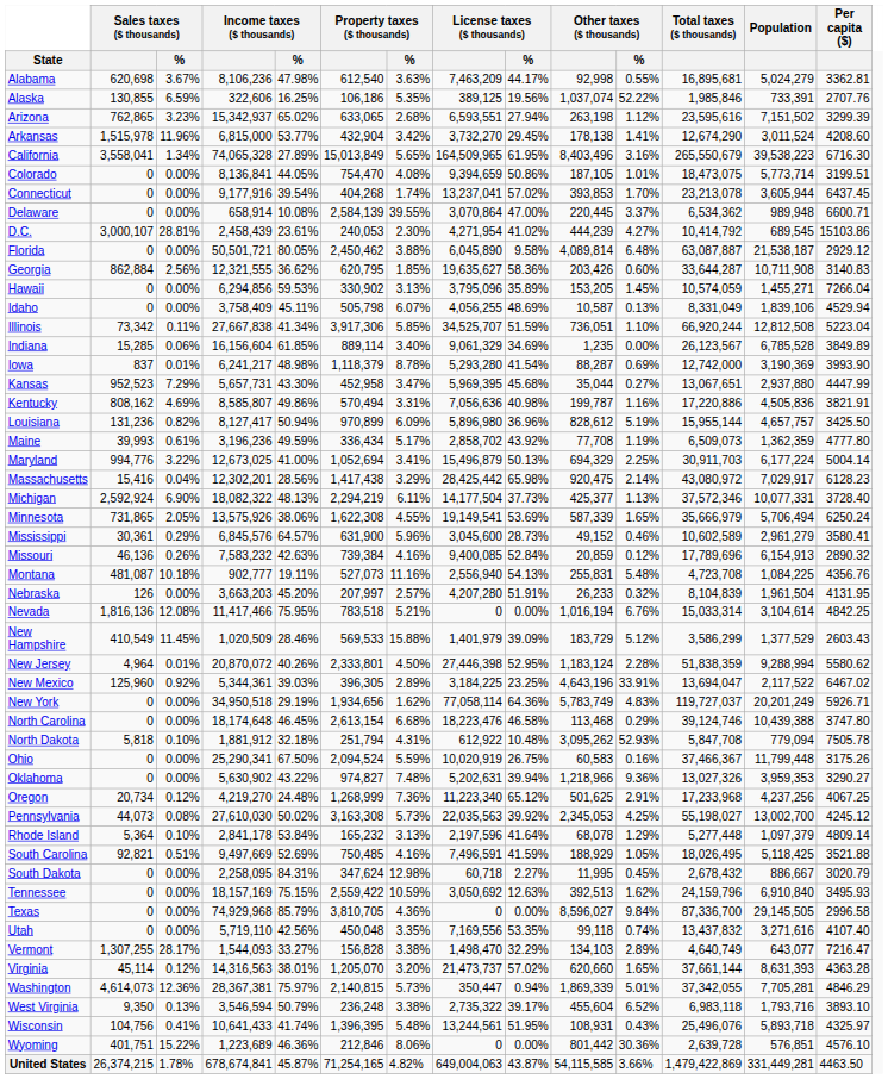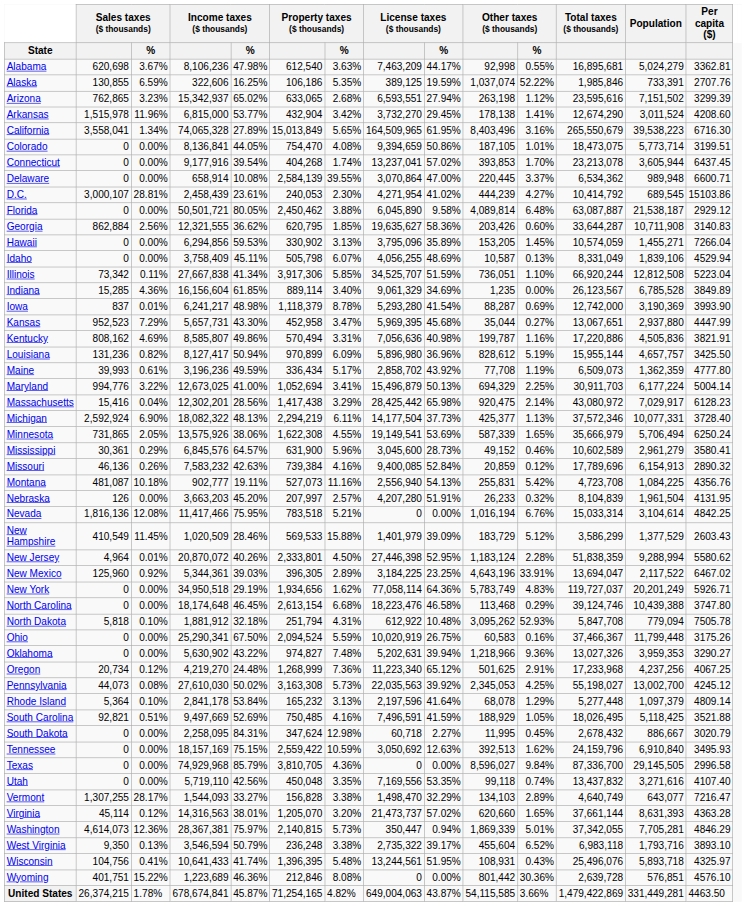Alaska | License taxes ($ thousands) / %: 19.56% -> 19.59%
Indiana | Sales taxes ($ thousands) / %: 0.06% -> 4.36%
Montana | Other taxes ($ thousands) / %: 5.48% -> 5.42%
Wyoming | Property taxes ($ thousands) / %: 8.06% -> 8.08%
